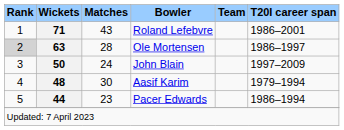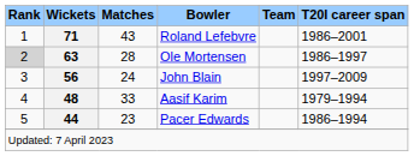John Blain | Wickets: 50 -> 56
Aasif Karim | Matches: 30 -> 33
